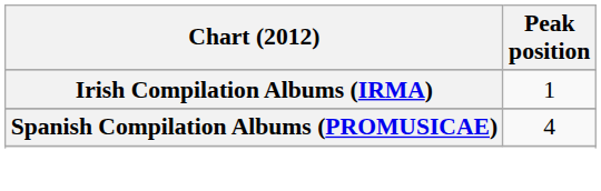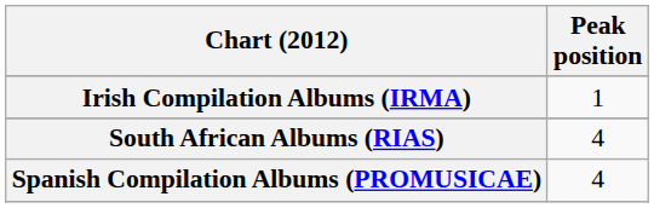+ row: South African Albums (RIAS) | 4
